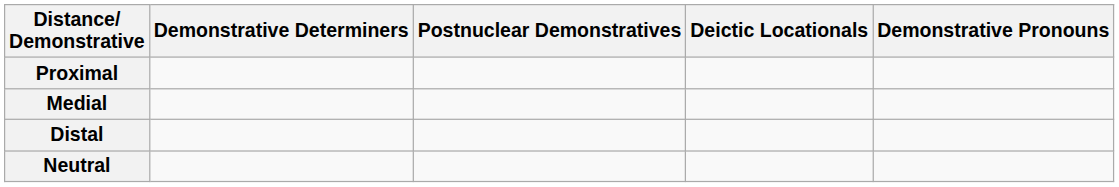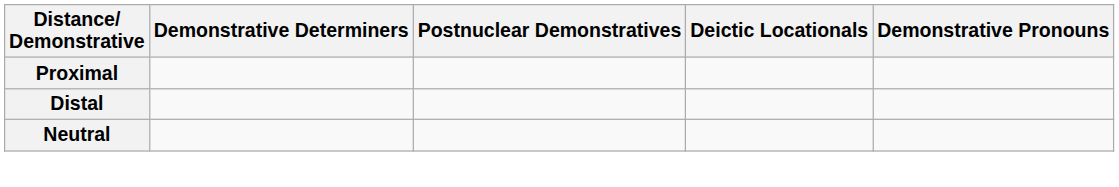- row: Medial
